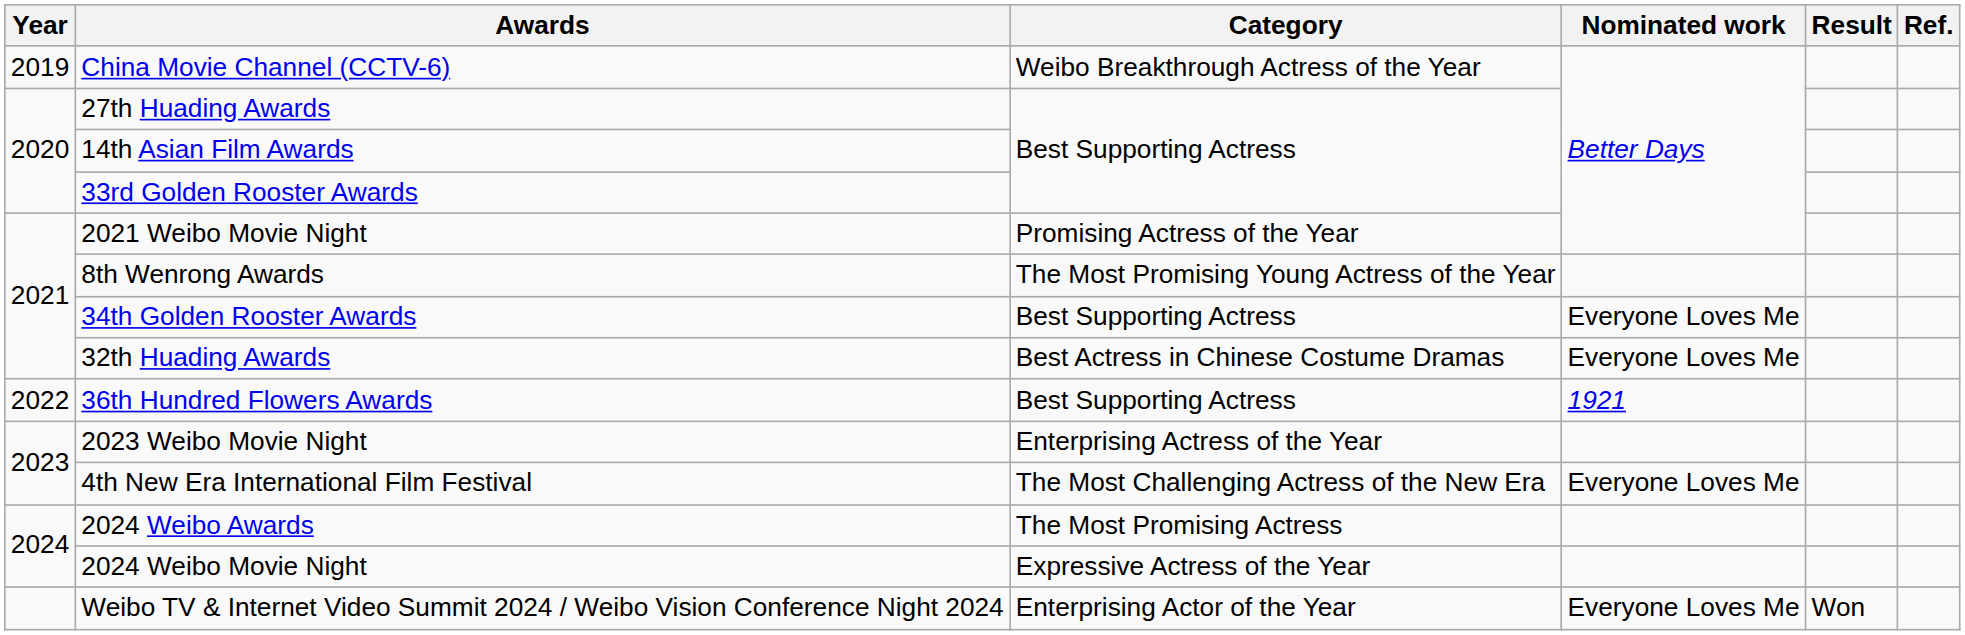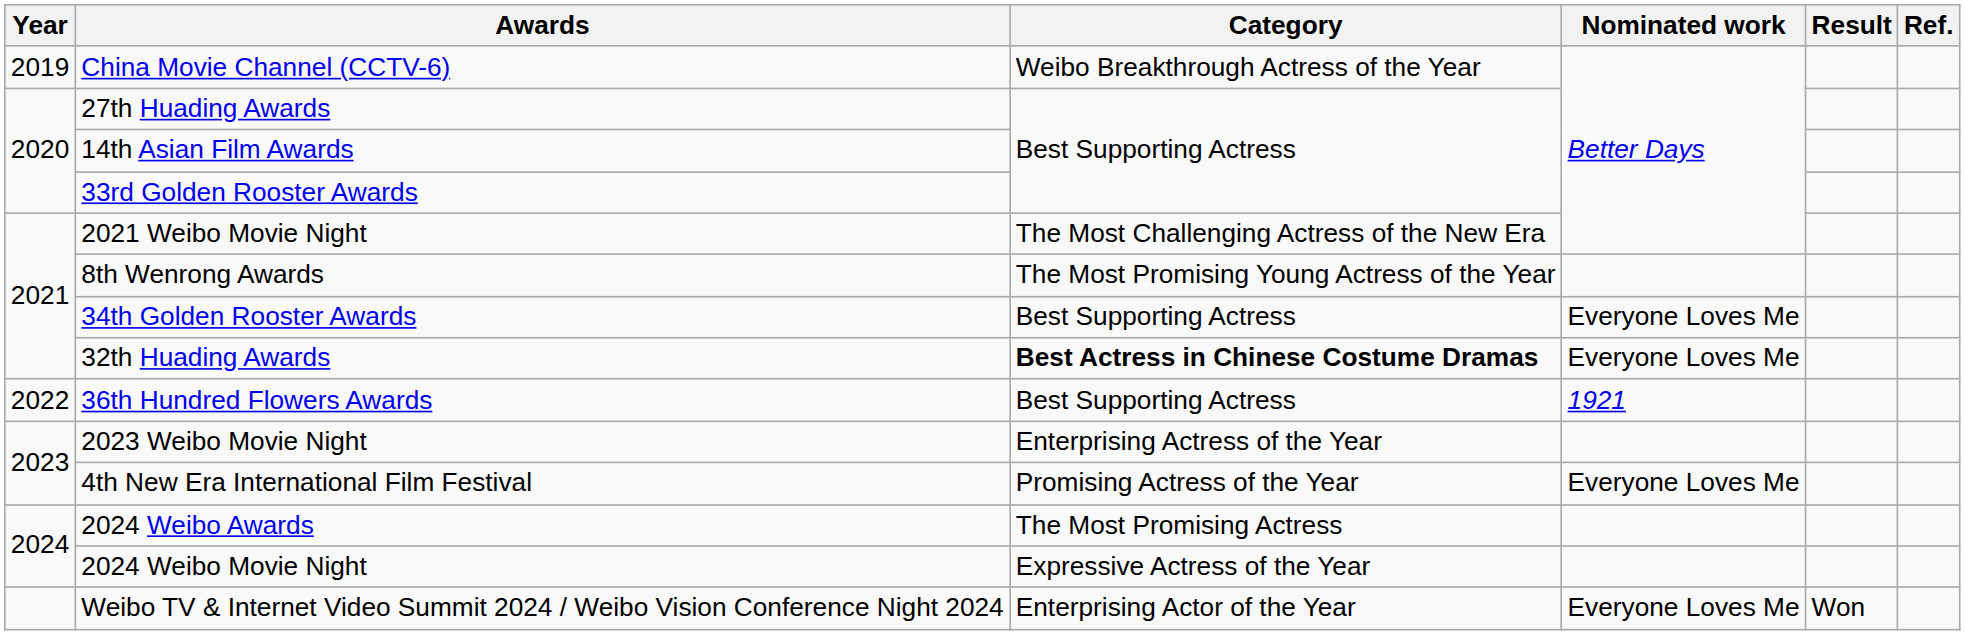2021 Weibo Movie Night | Category: Promising Actress of the Year -> The Most Challenging Actress of the New Era
32th Huading Awards | Category: normal -> bold
4th New Era International Film Festival | Category: The Most Challenging Actress of the New Era -> Promising Actress of the Year
